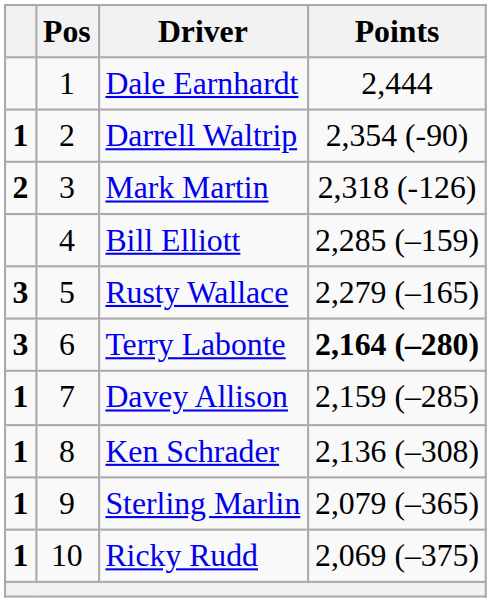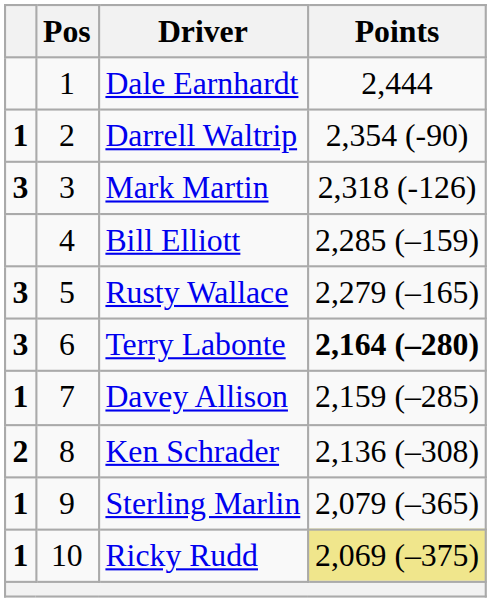Mark Martin | column 1: 2 -> 3
Ken Schrader | column 1: 1 -> 2
Ricky Rudd | Points: no background -> khaki background
